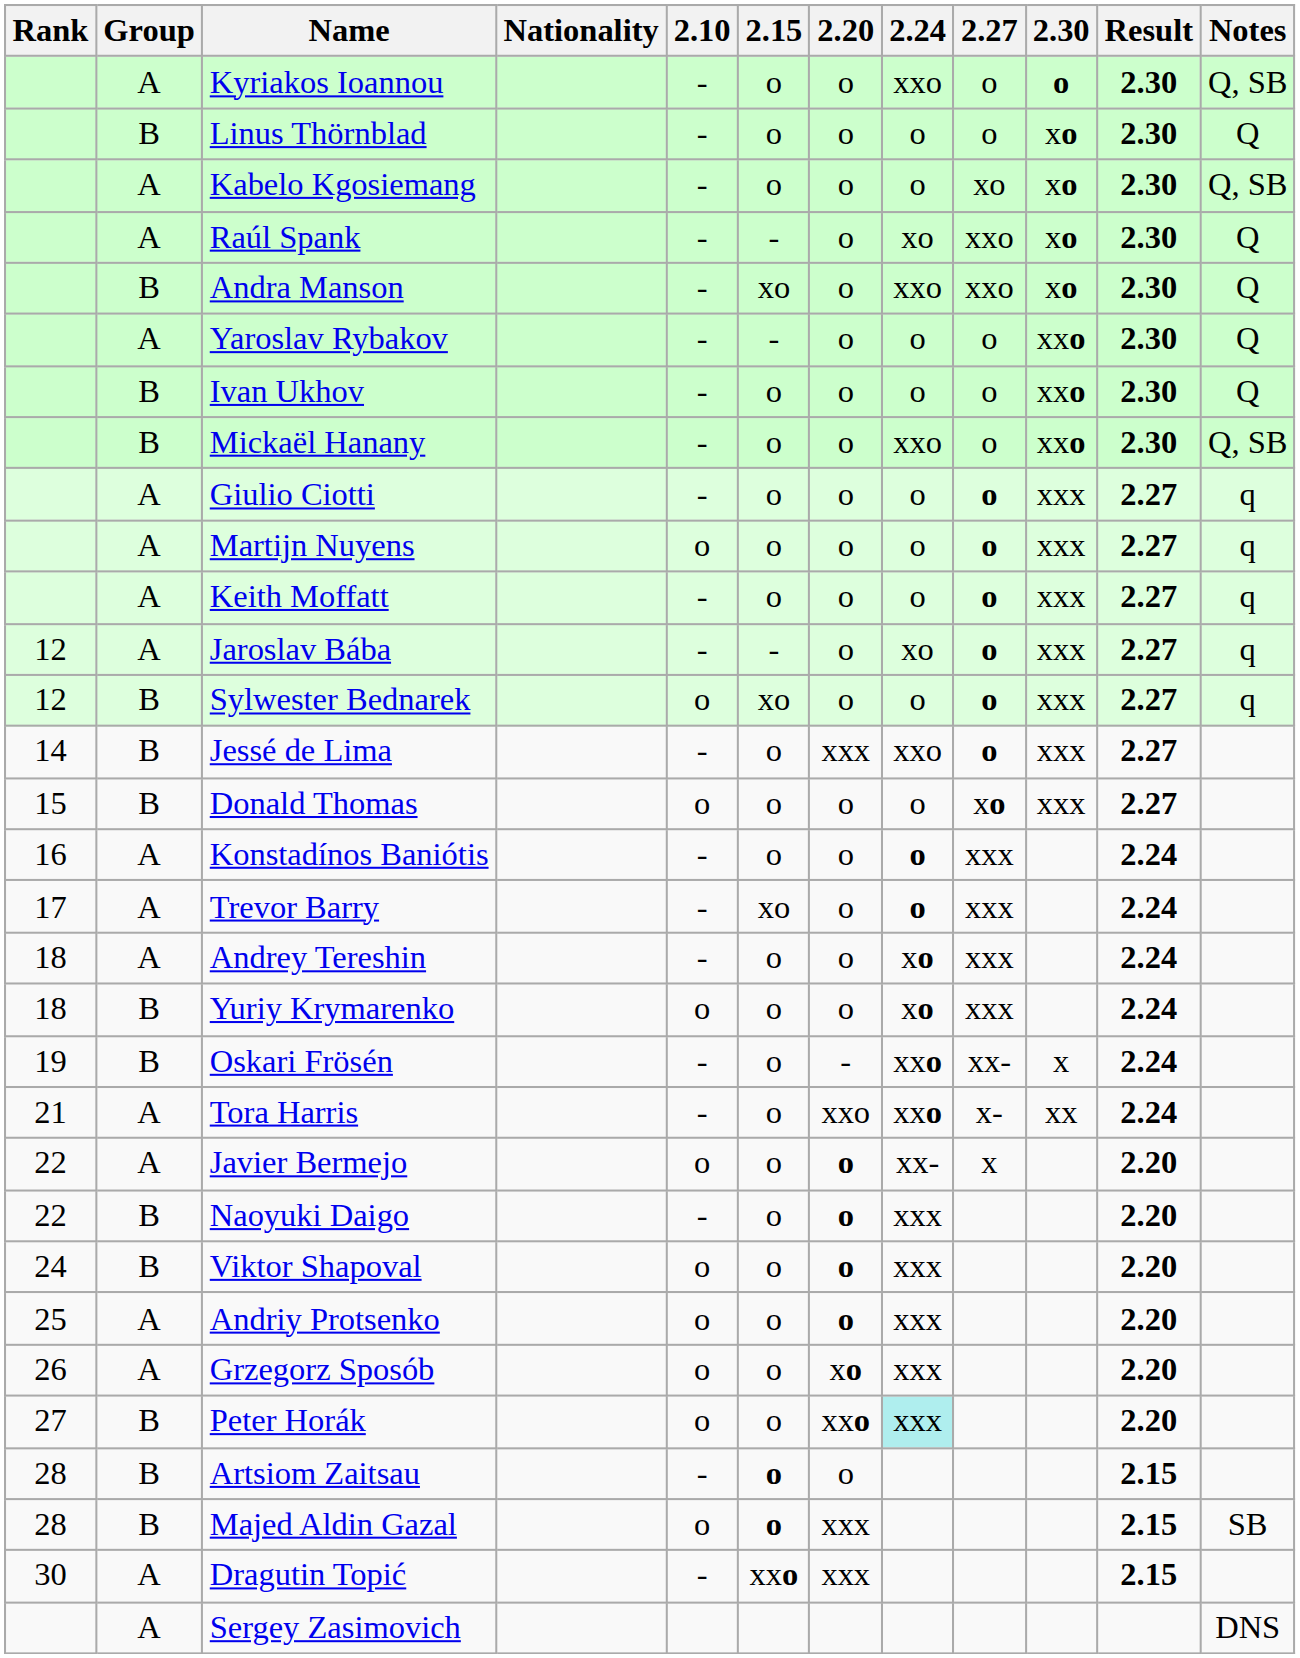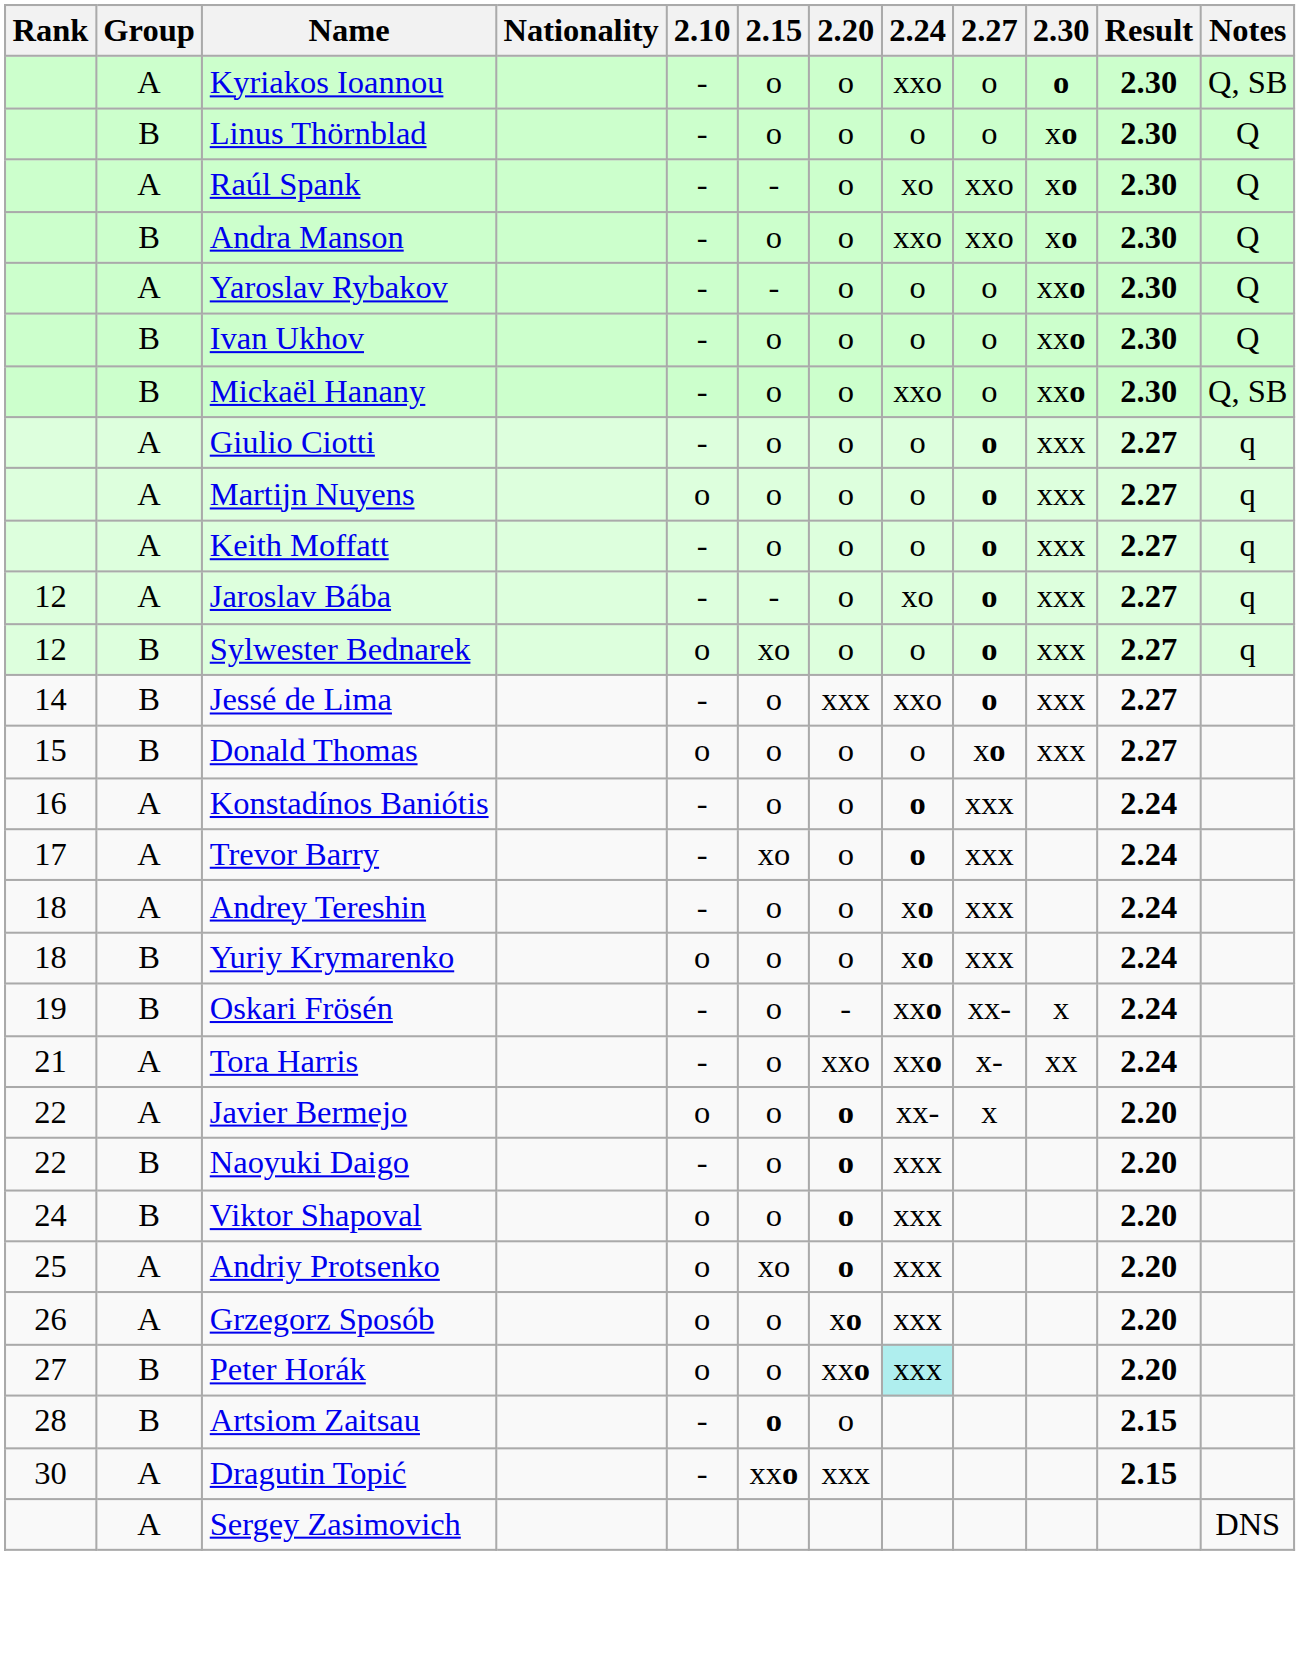- row: A | Kabelo Kgosiemang | - | o | o | o | xo | xo | 2.30 | Q, SB
Andra Manson | 2.15: xo -> o
Andriy Protsenko | 2.15: o -> xo
- row: 28 | B | Majed Aldin Gazal | o | o | xxx | 2.15 | SB
